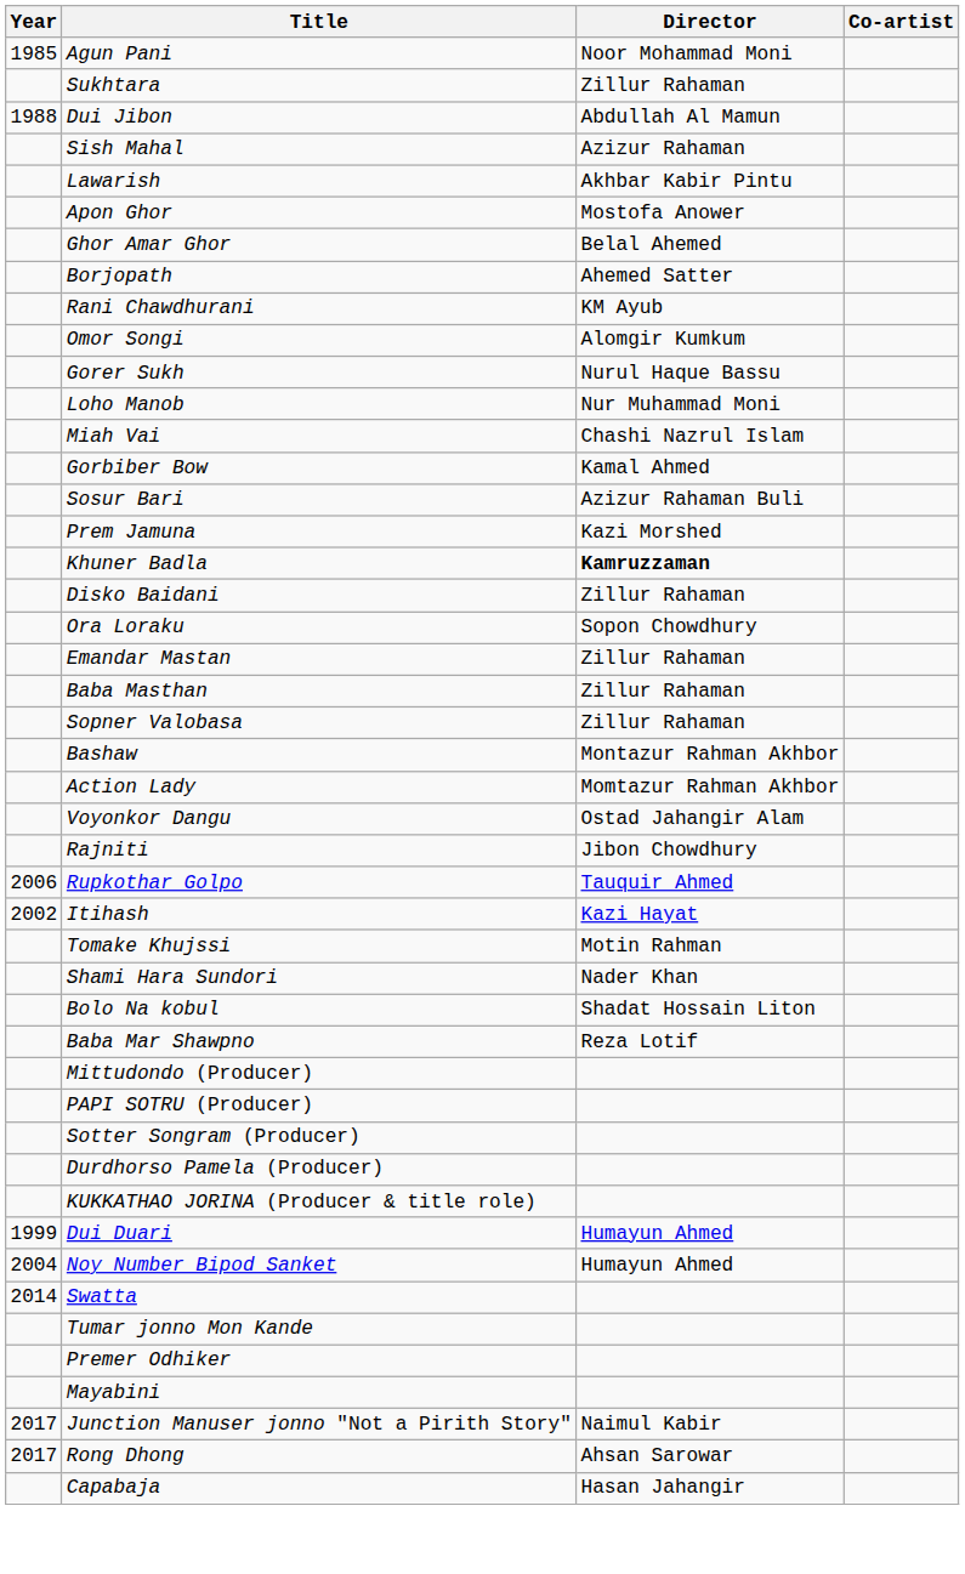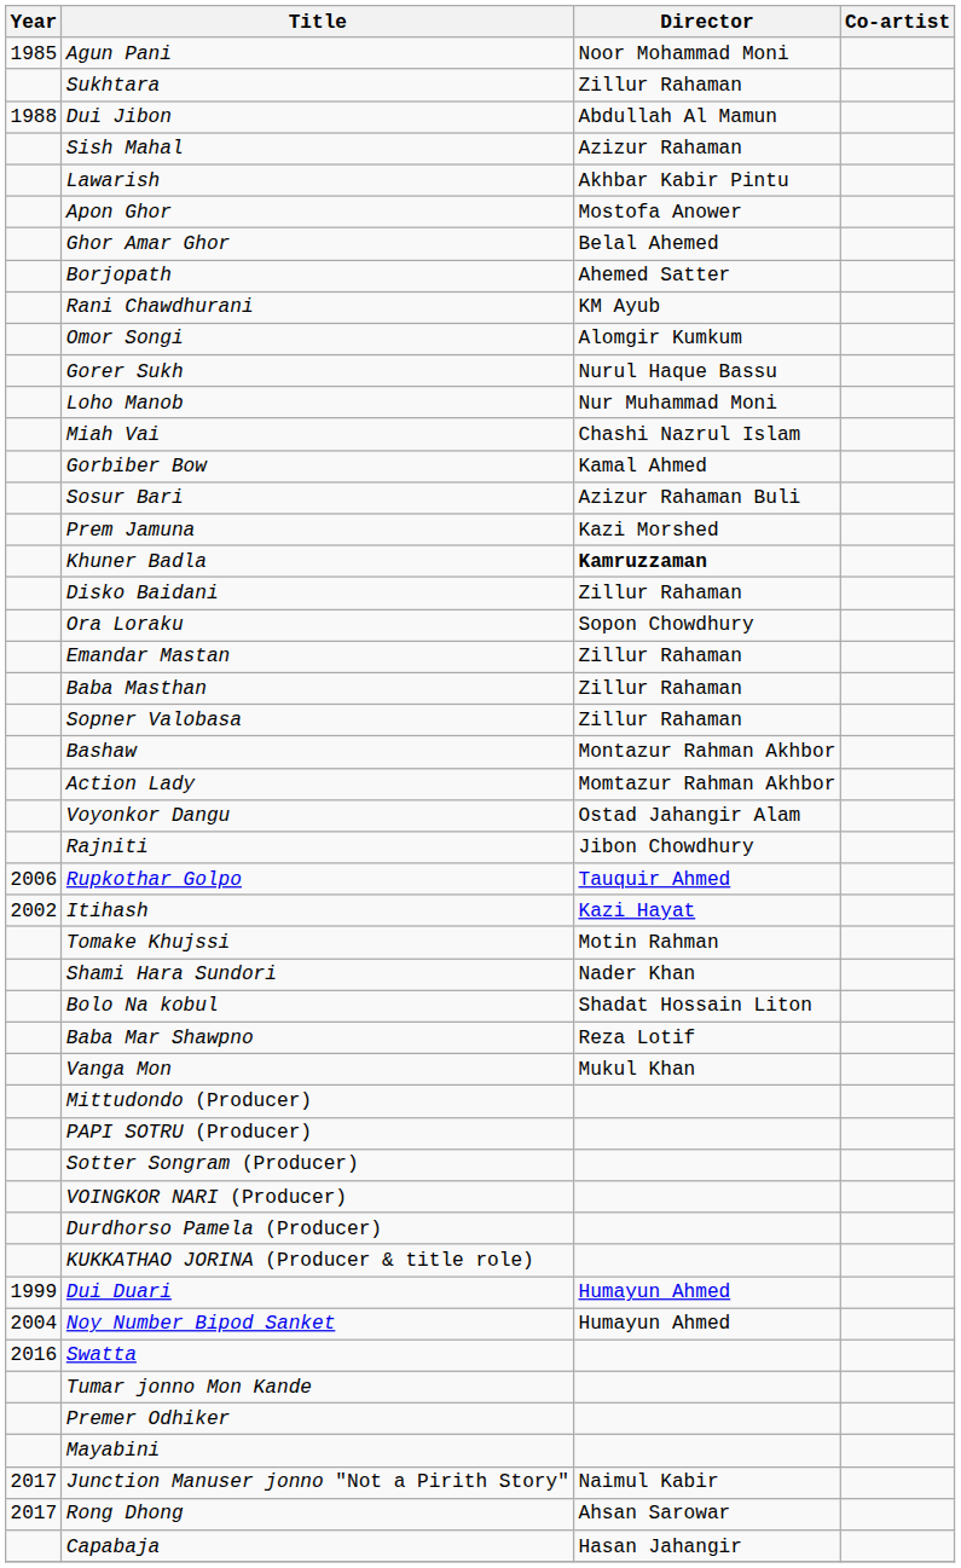+ row: Vanga Mon | Mukul Khan
+ row: VOINGKOR NARI (Producer)
Swatta | Year: 2014 -> 2016
